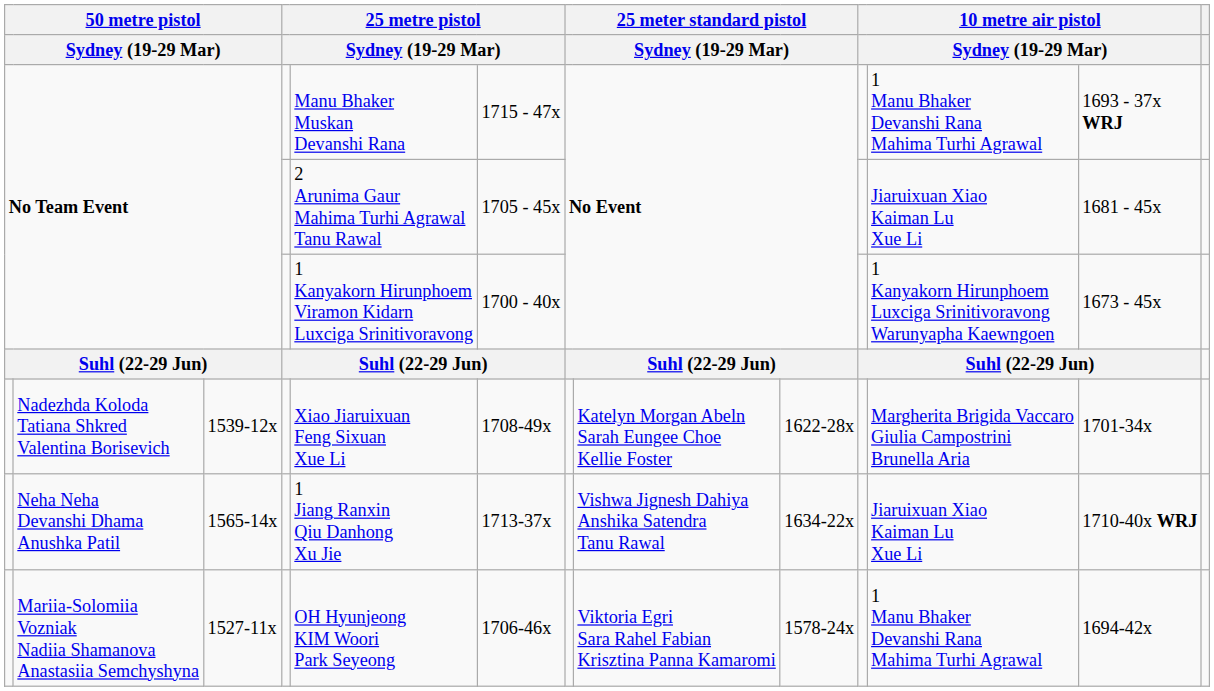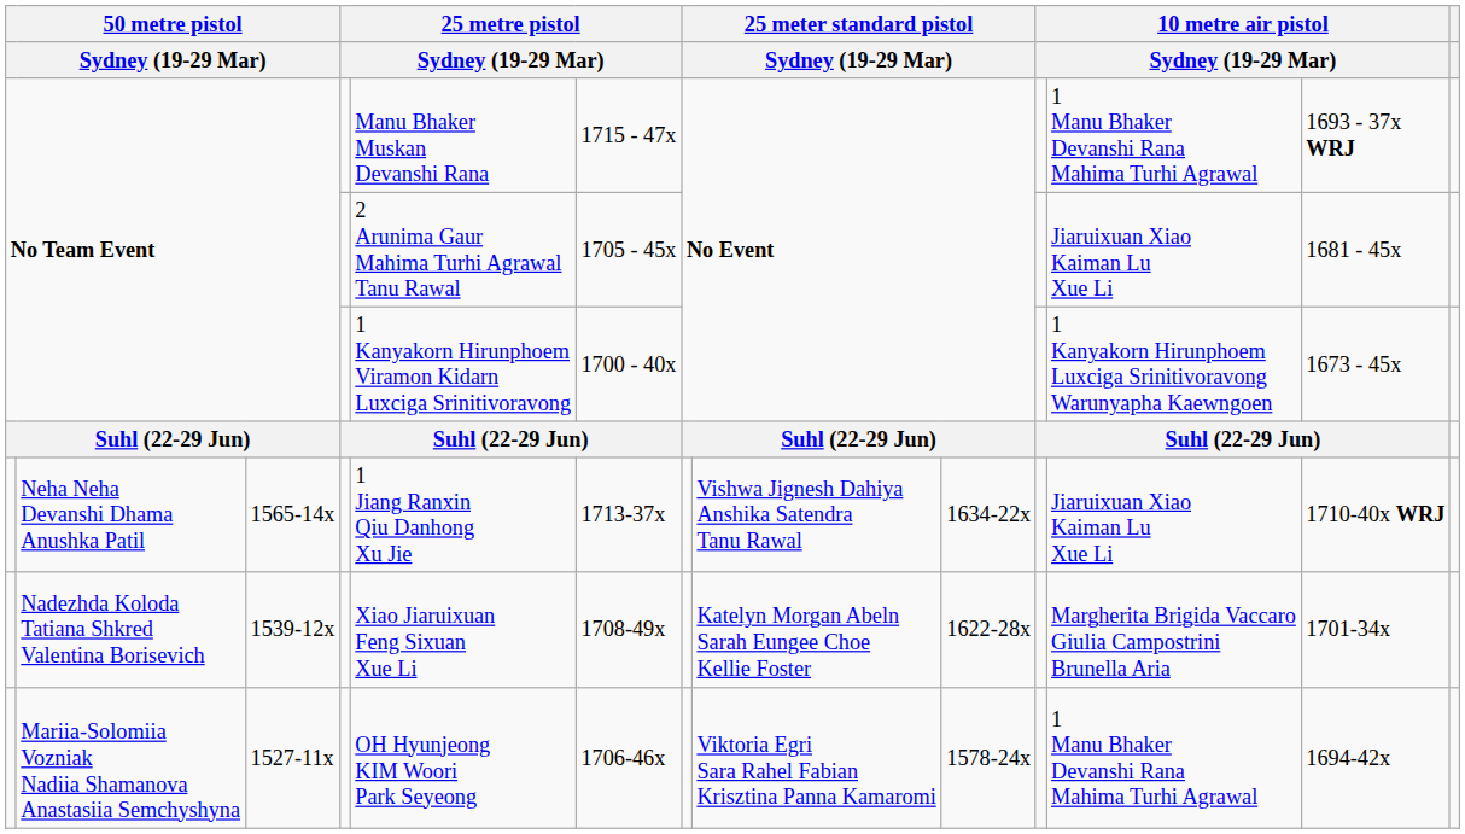rows swapped: Neha Neha Devanshi Dhama Anushka Patil <-> Nadezhda Koloda Tatiana Shkred Valentina Borisevich
